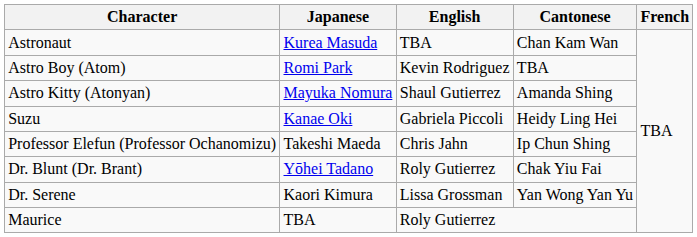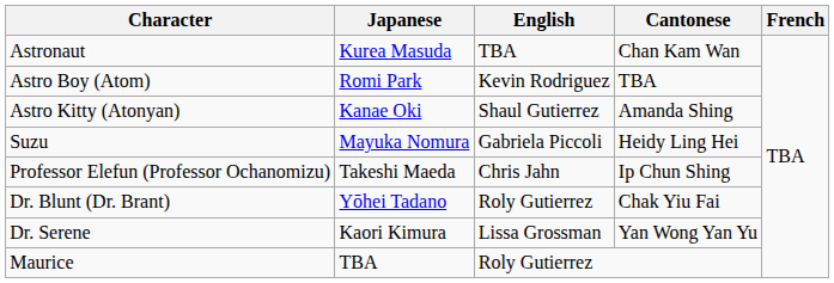Astro Kitty (Atonyan) | Japanese: Mayuka Nomura -> Kanae Oki
Suzu | Japanese: Kanae Oki -> Mayuka Nomura
